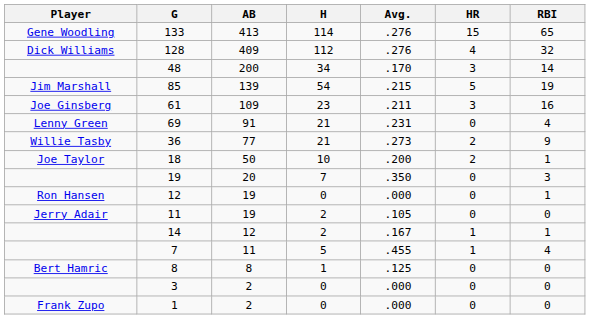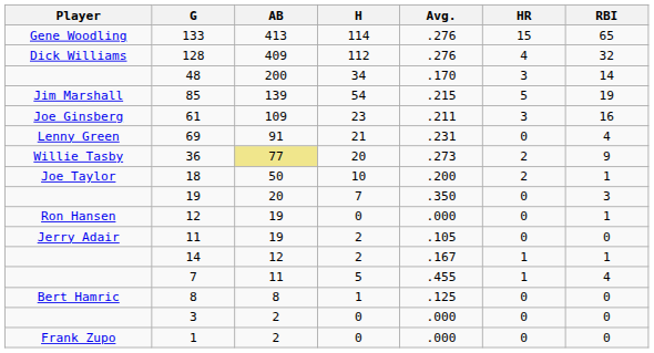36 | AB: no background -> khaki background
36 | H: 21 -> 20
